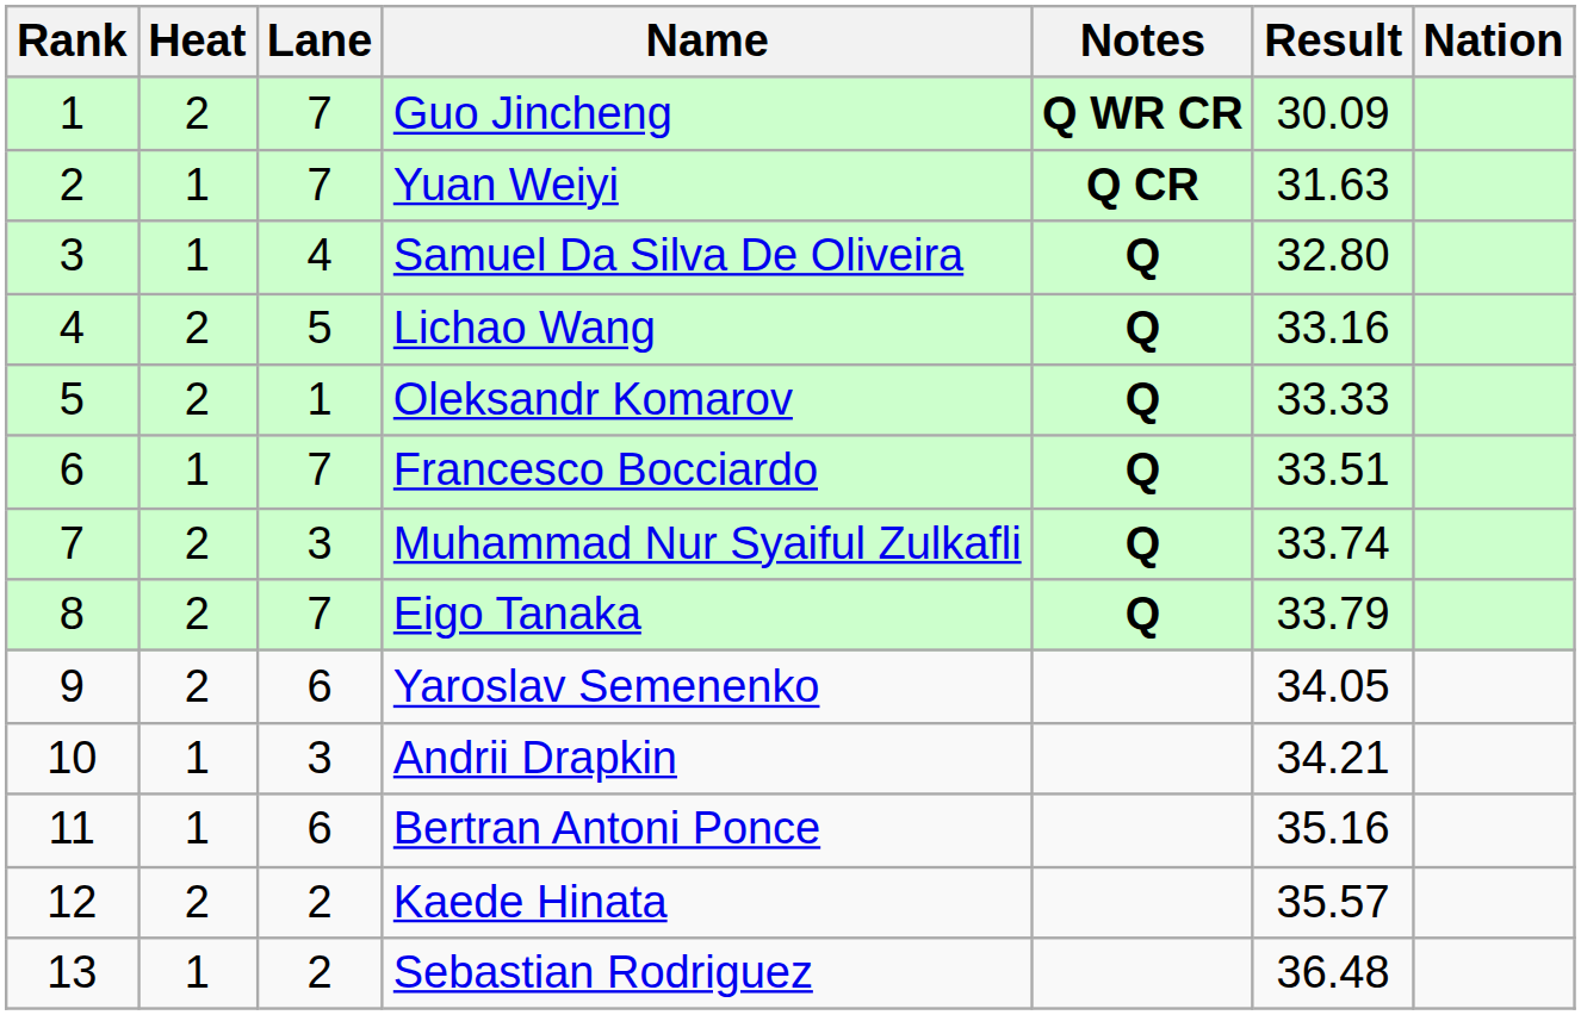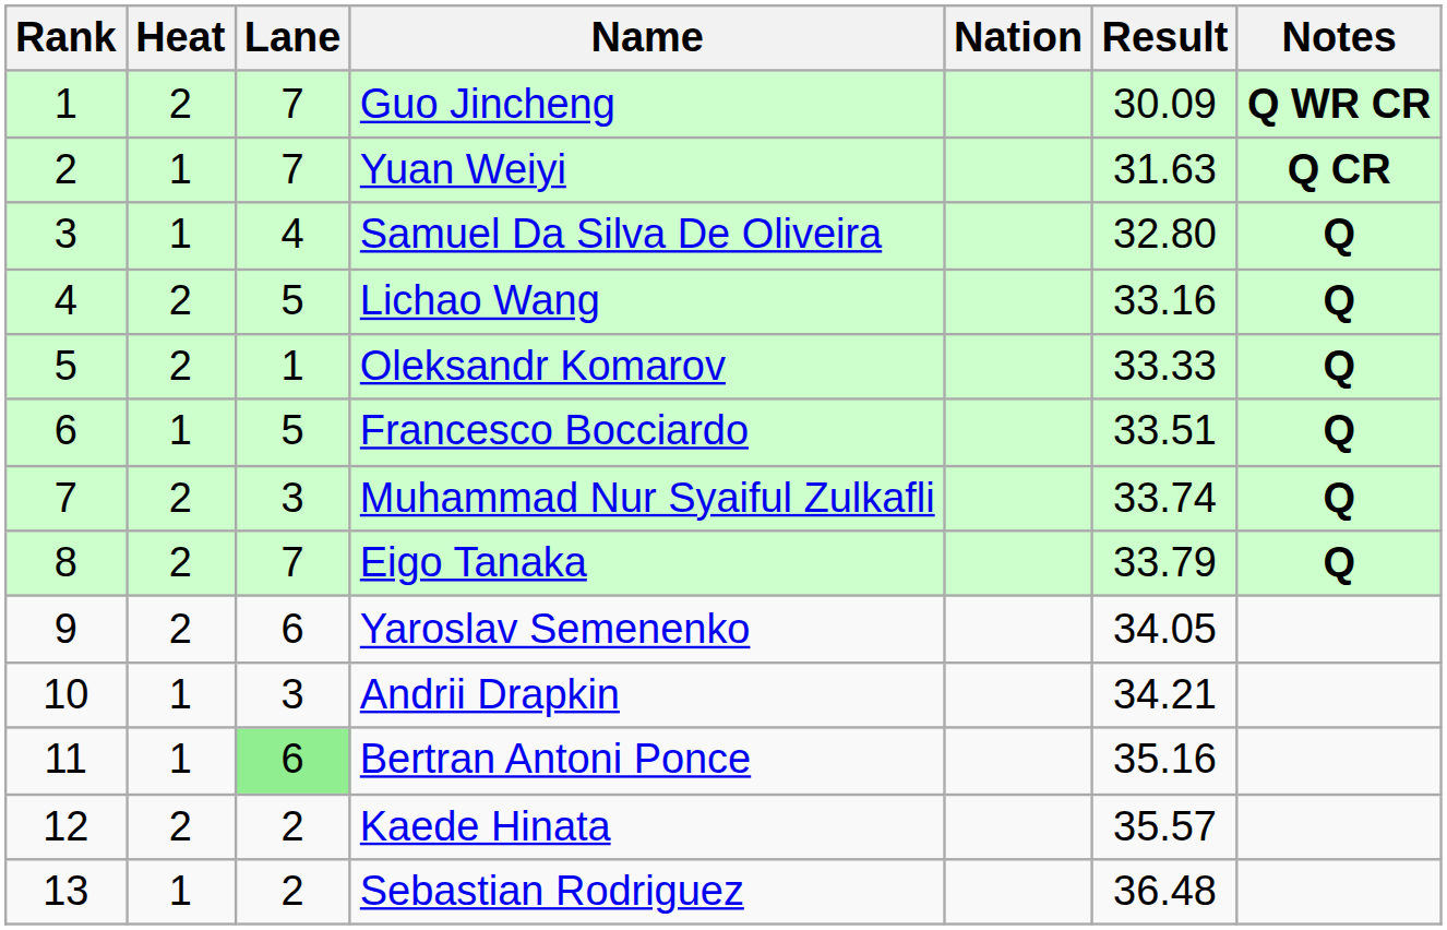columns swapped: Nation <-> Notes
Francesco Bocciardo | Lane: 7 -> 5
Bertran Antoni Ponce | Lane: no background -> lightgreen background
